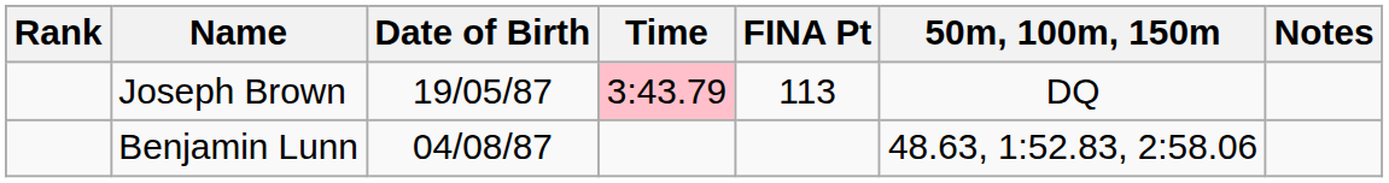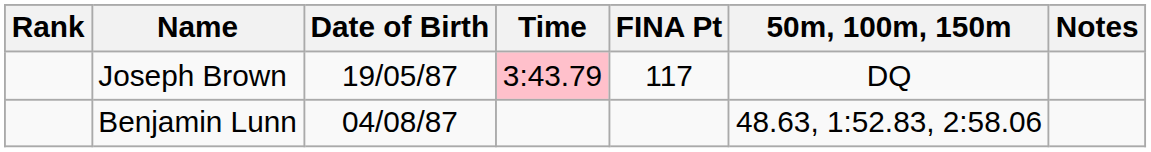Joseph Brown | FINA Pt: 113 -> 117
